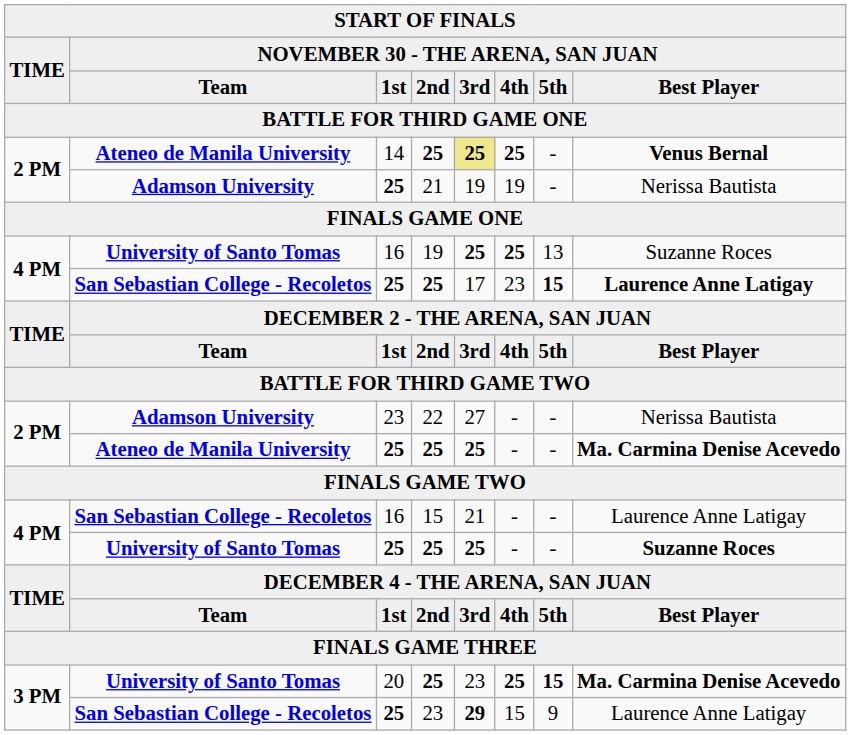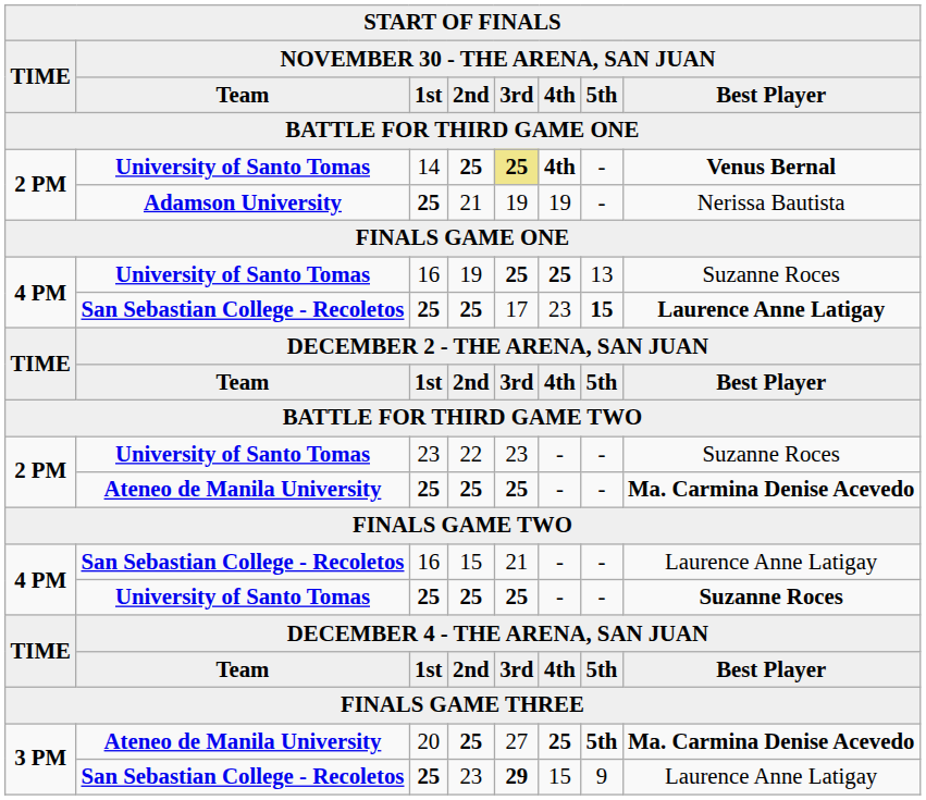14 / 25 | column 2: Ateneo de Manila University -> University of Santo Tomas
14 / 25 | column 6: 25 -> 4th
22 | column 2: Adamson University -> University of Santo Tomas
22 | column 5: 27 -> 23
22 | column 8: Nerissa Bautista -> Suzanne Roces
20 / 25 | column 2: University of Santo Tomas -> Ateneo de Manila University
20 / 25 | column 5: 23 -> 27
20 / 25 | column 7: 15 -> 5th
